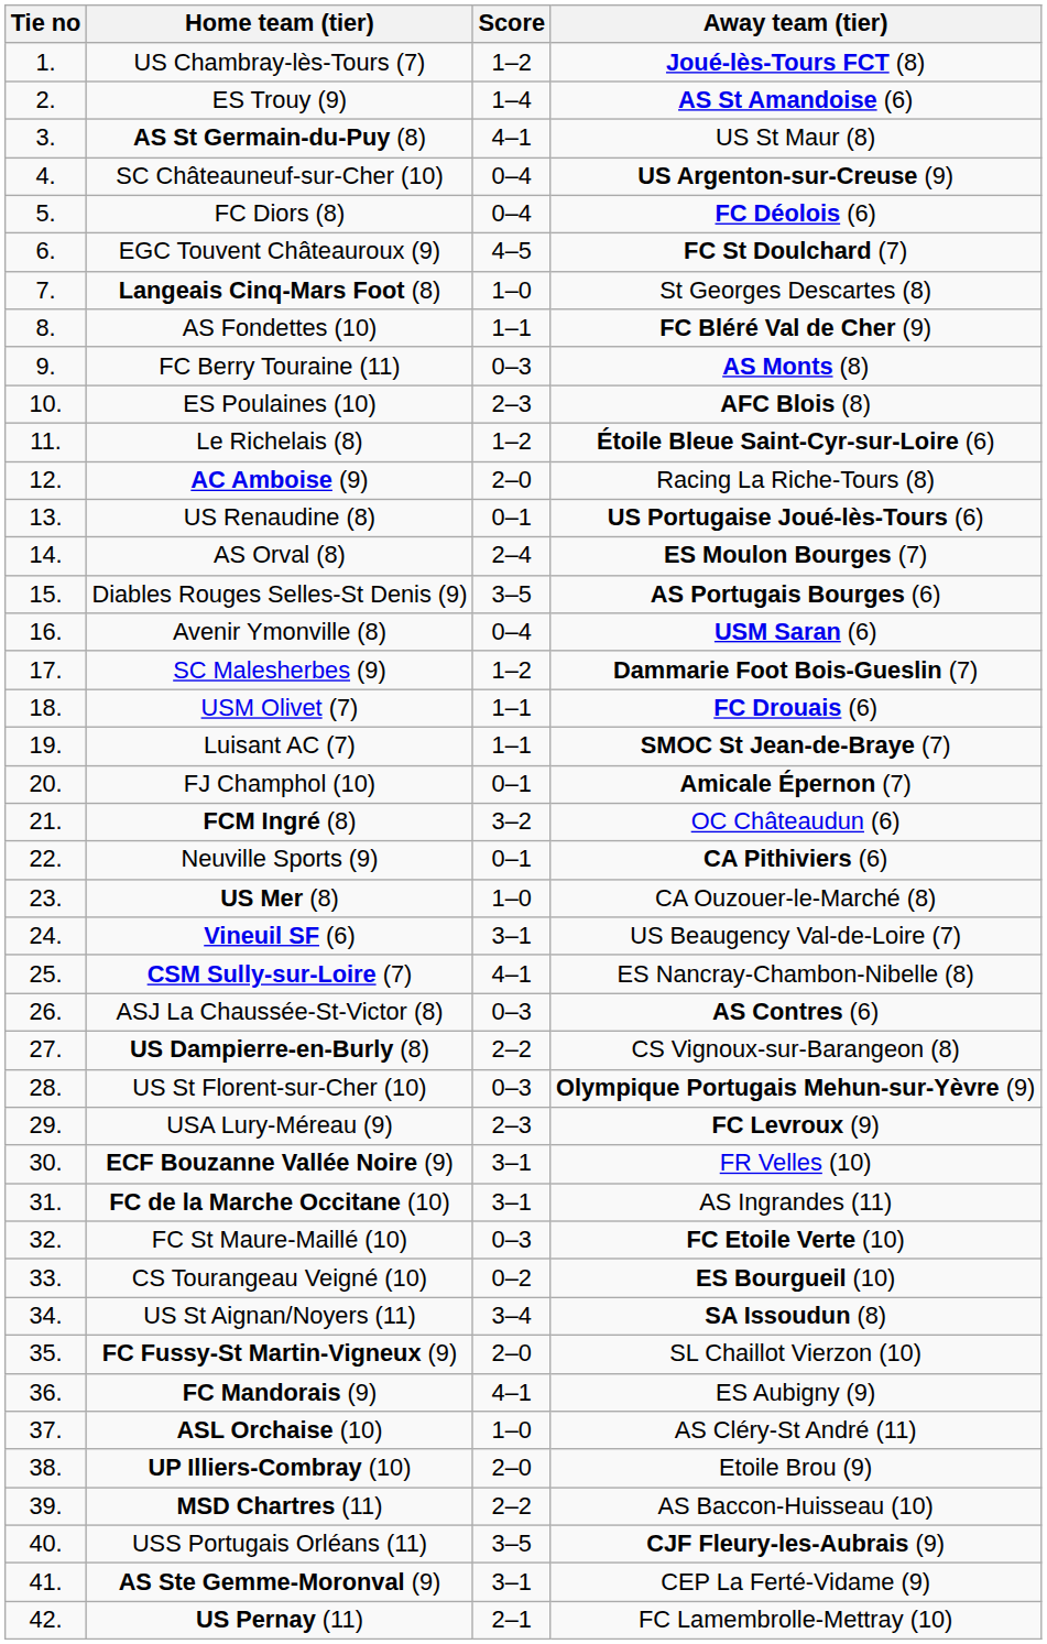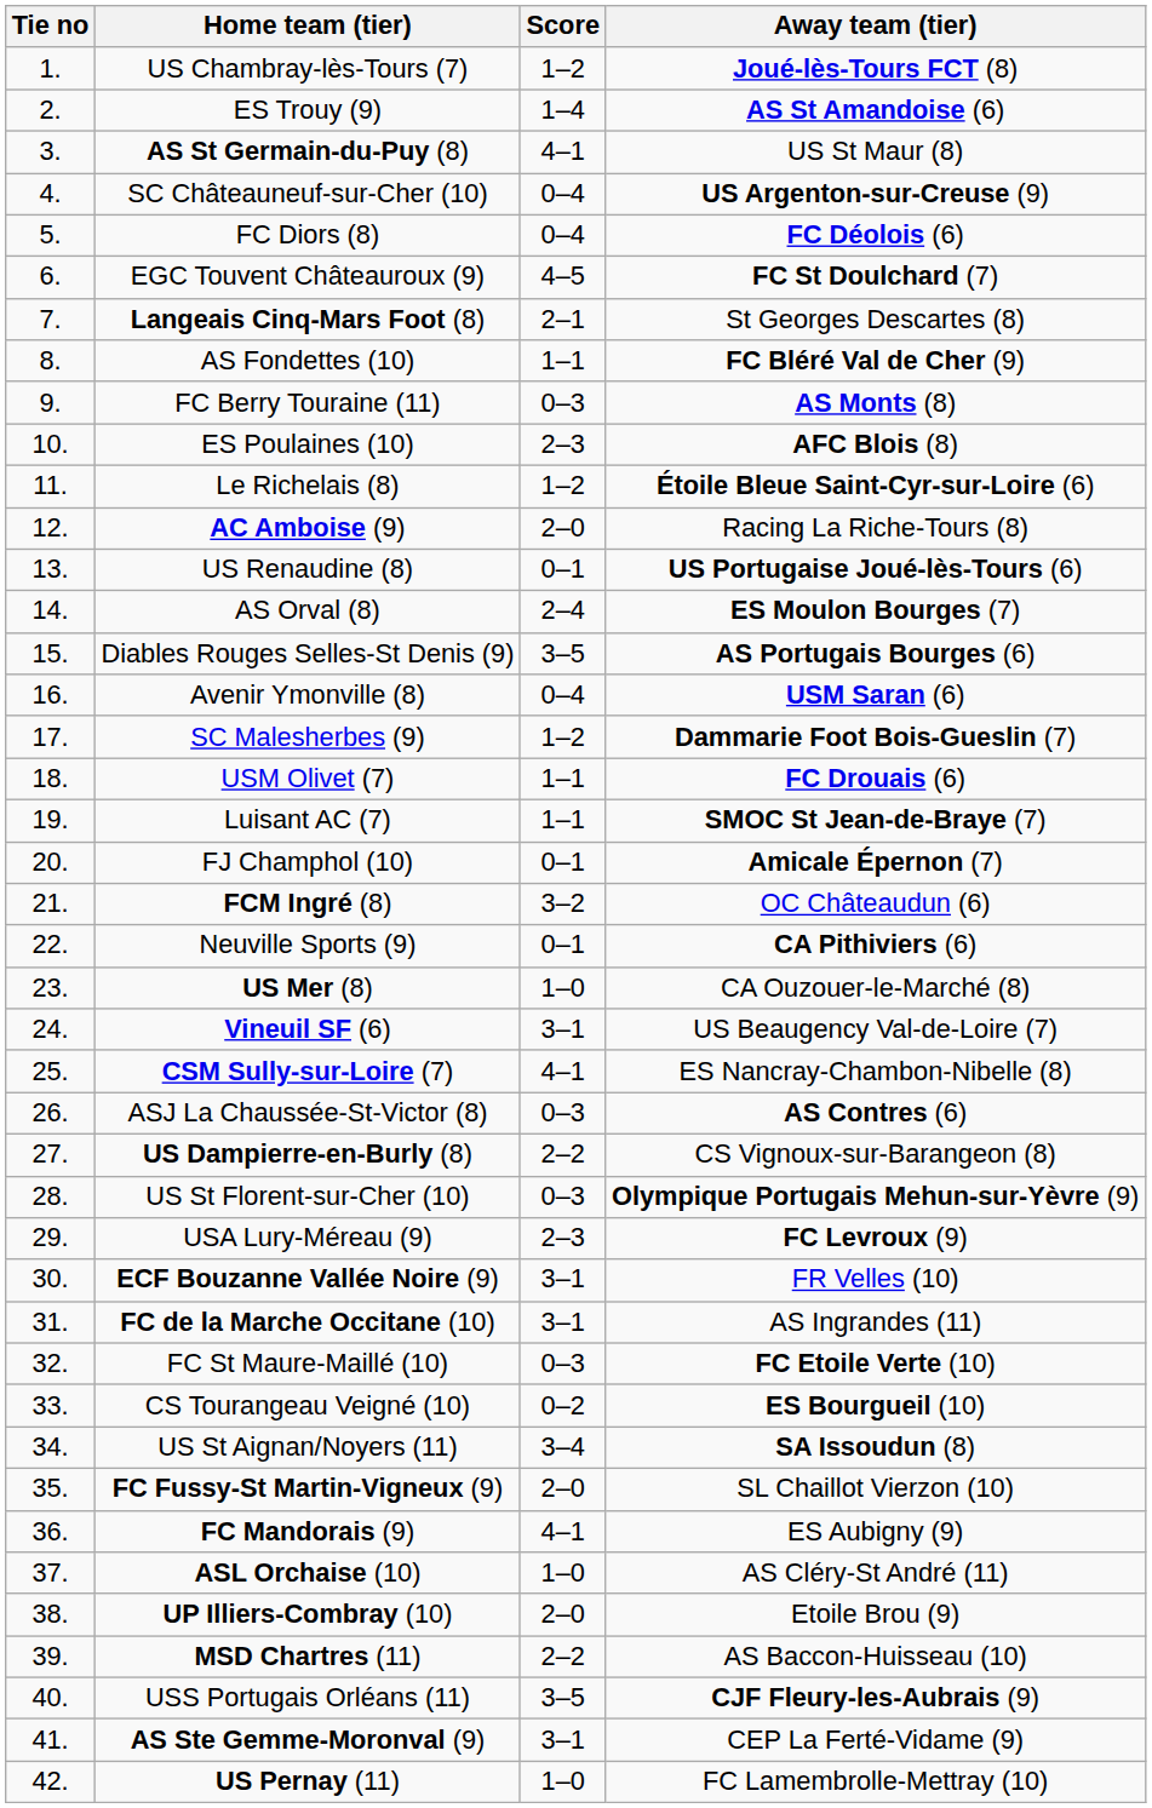Langeais Cinq-Mars Foot (8) | Score: 1–0 -> 2–1
US Pernay (11) | Score: 2–1 -> 1–0
